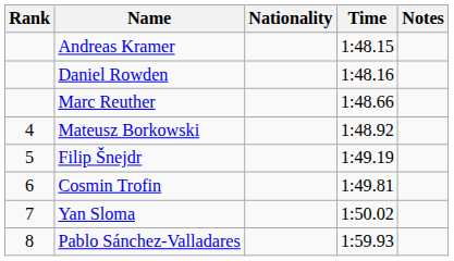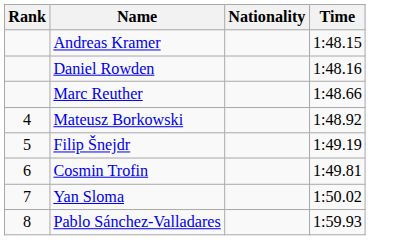- column: Notes
